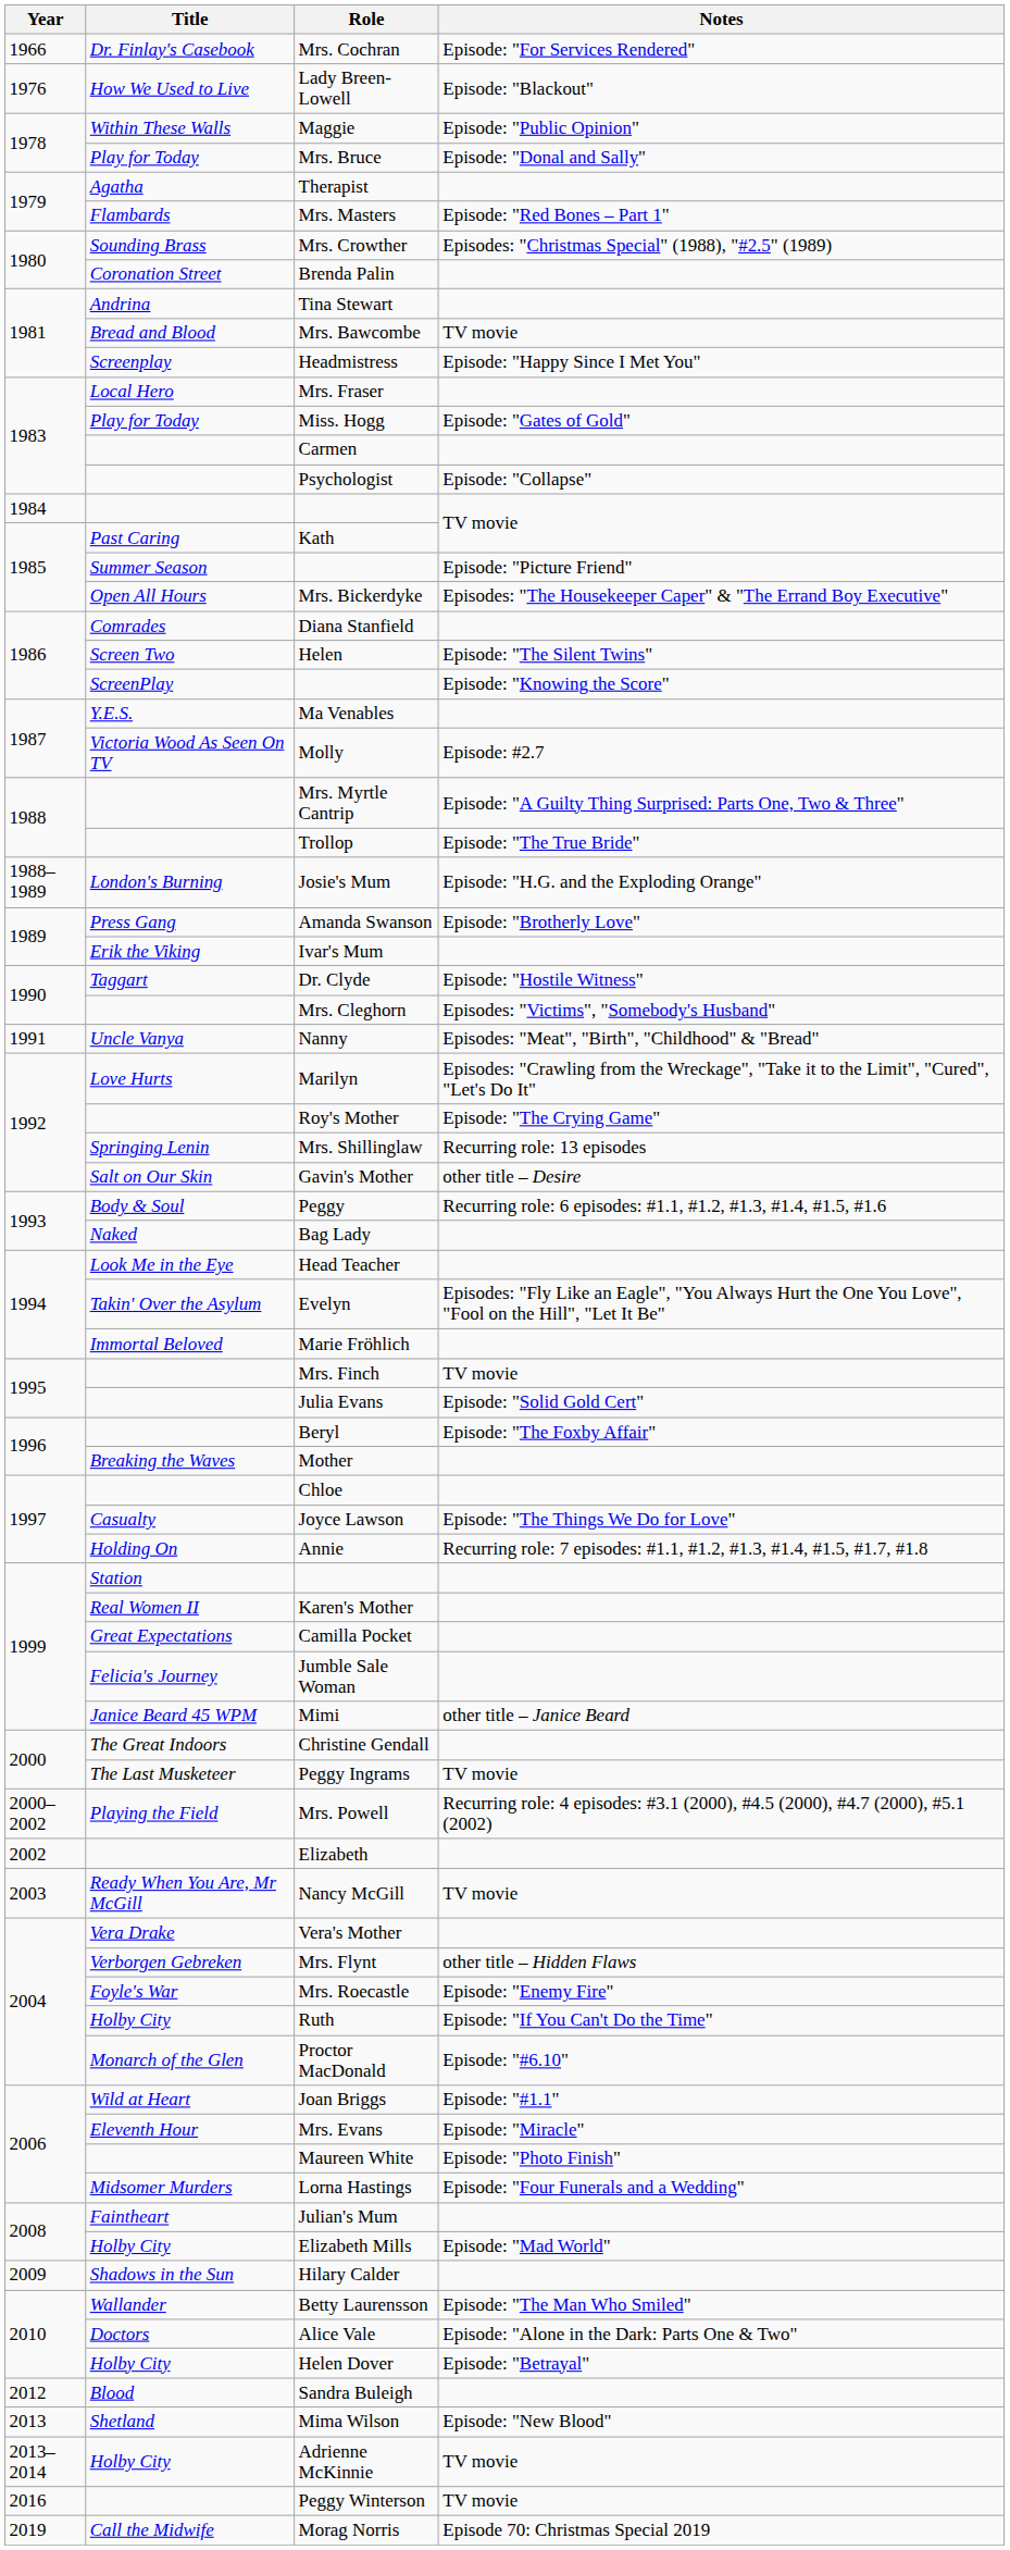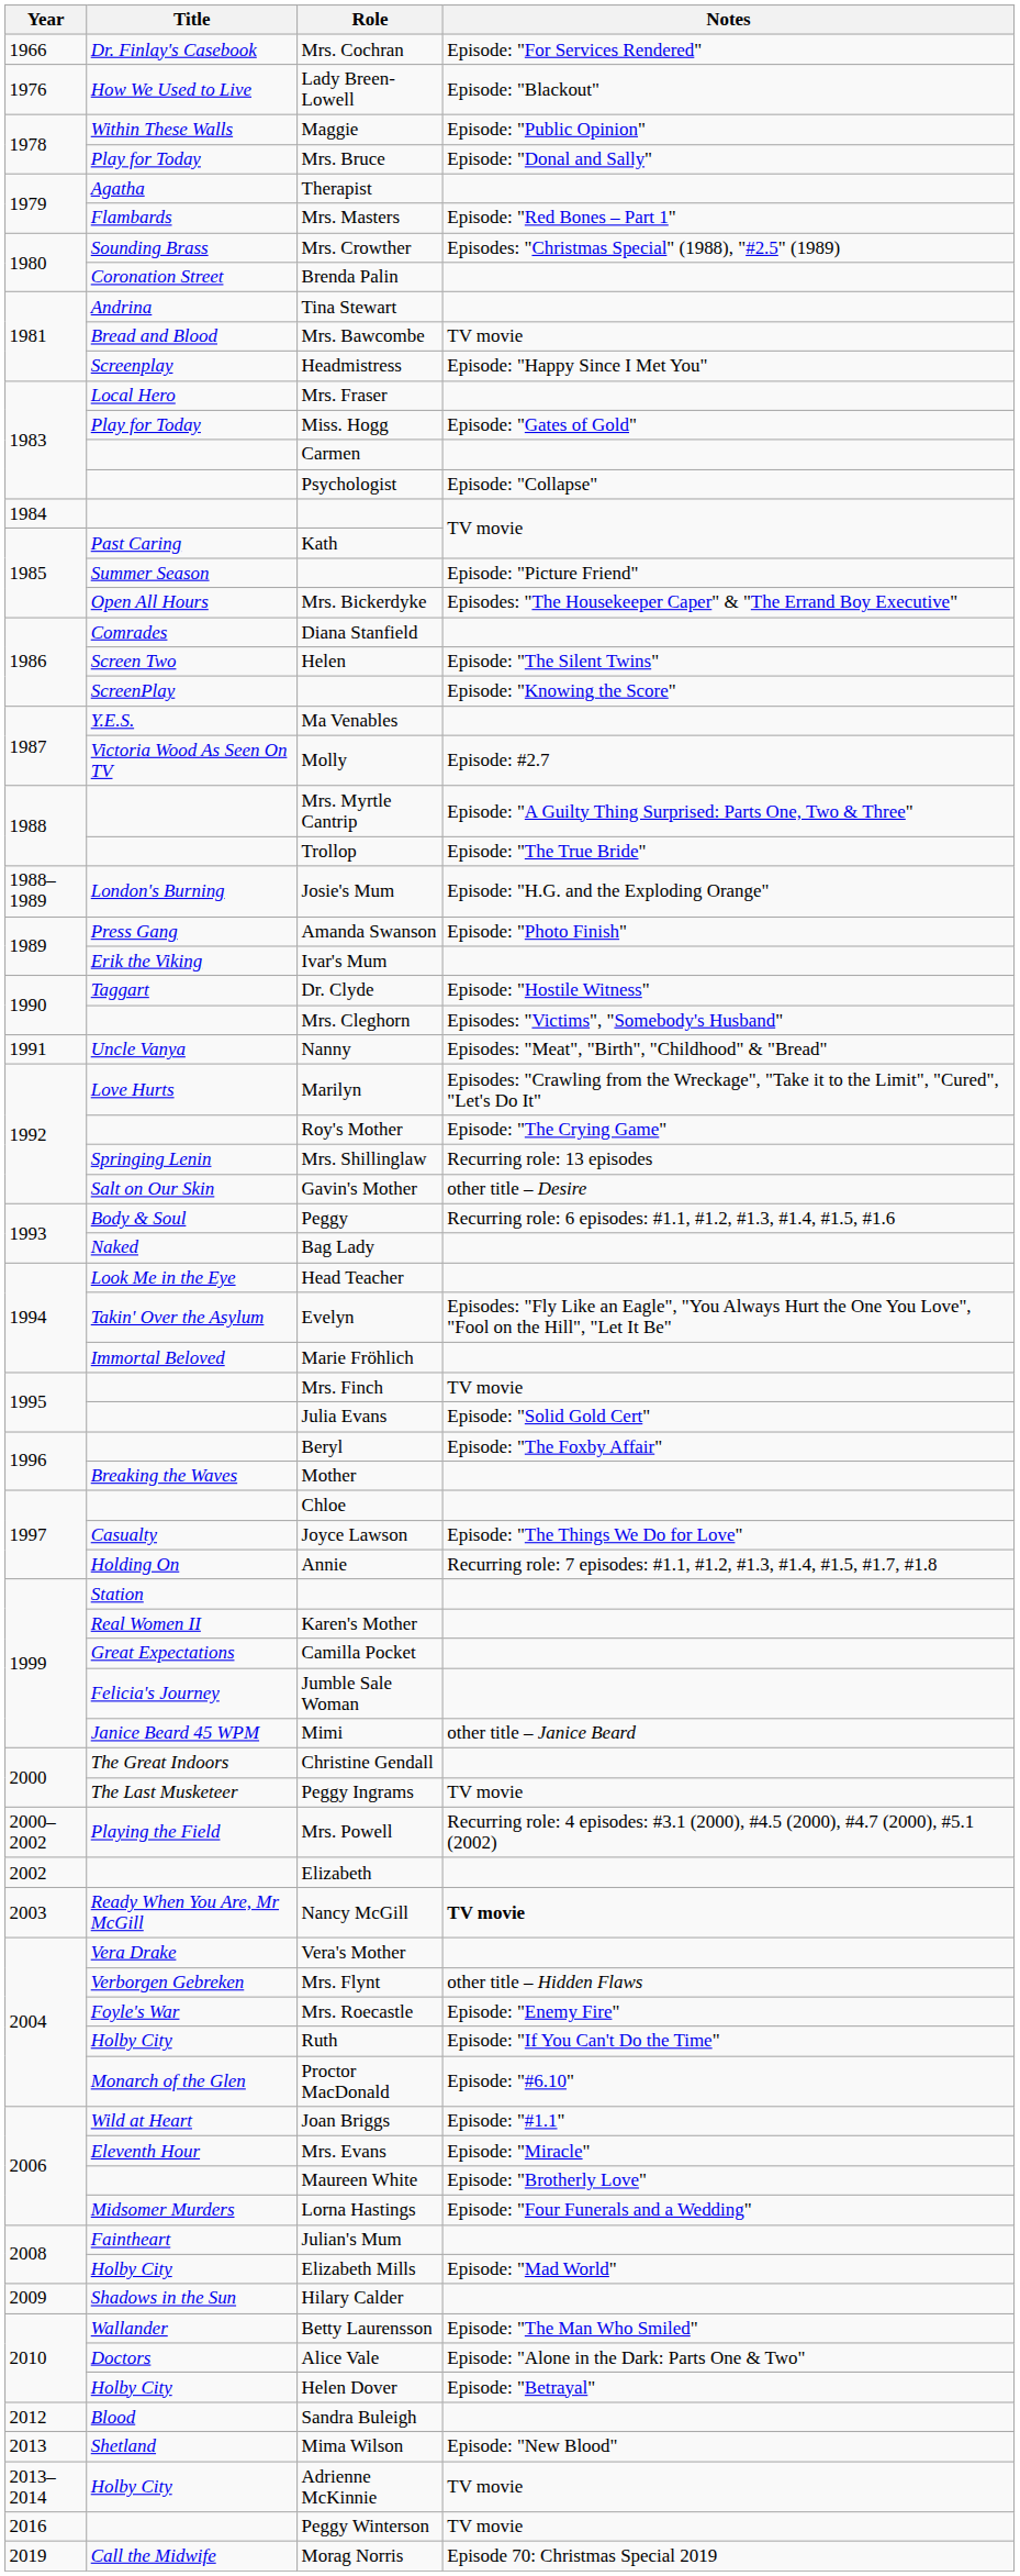Amanda Swanson | Notes: Episode: "Brotherly Love" -> Episode: "Photo Finish"
Nancy McGill | Notes: normal -> bold
Maureen White | Notes: Episode: "Photo Finish" -> Episode: "Brotherly Love"
